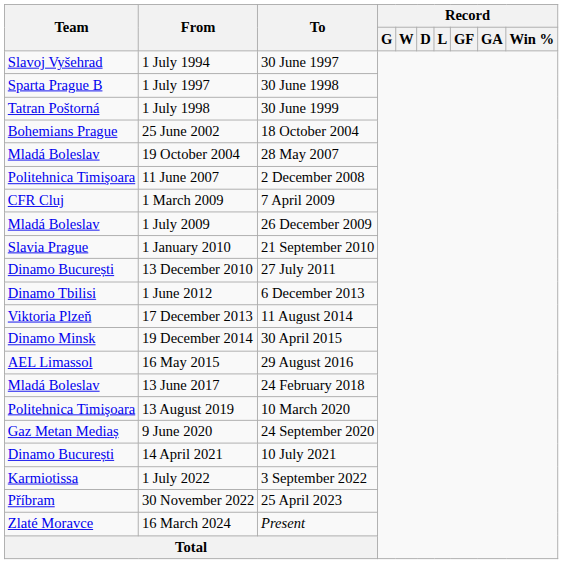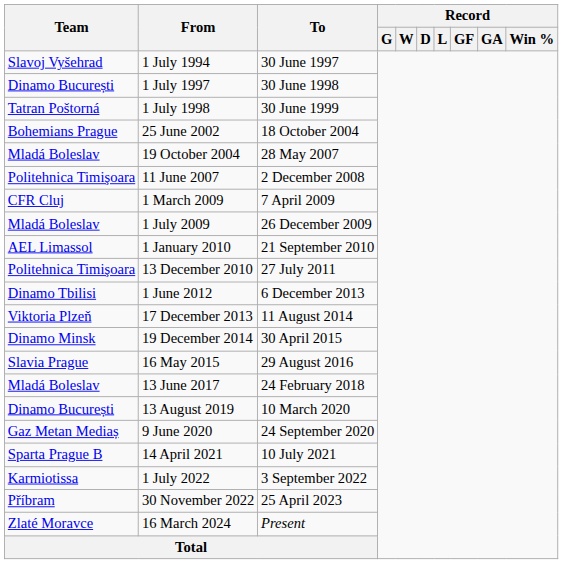1 July 1997 | Team: Sparta Prague B -> Dinamo București
1 January 2010 | Team: Slavia Prague -> AEL Limassol
13 December 2010 | Team: Dinamo București -> Politehnica Timişoara
16 May 2015 | Team: AEL Limassol -> Slavia Prague
13 August 2019 | Team: Politehnica Timişoara -> Dinamo București
14 April 2021 | Team: Dinamo București -> Sparta Prague B
